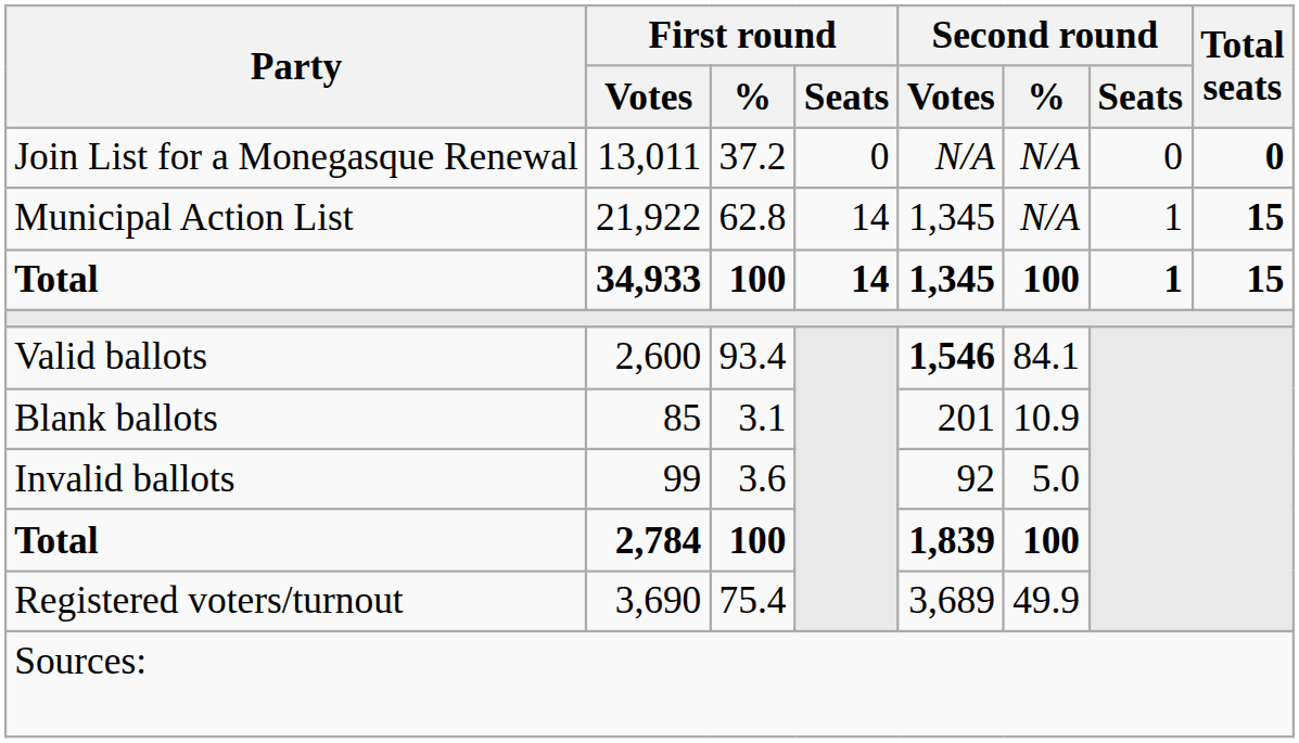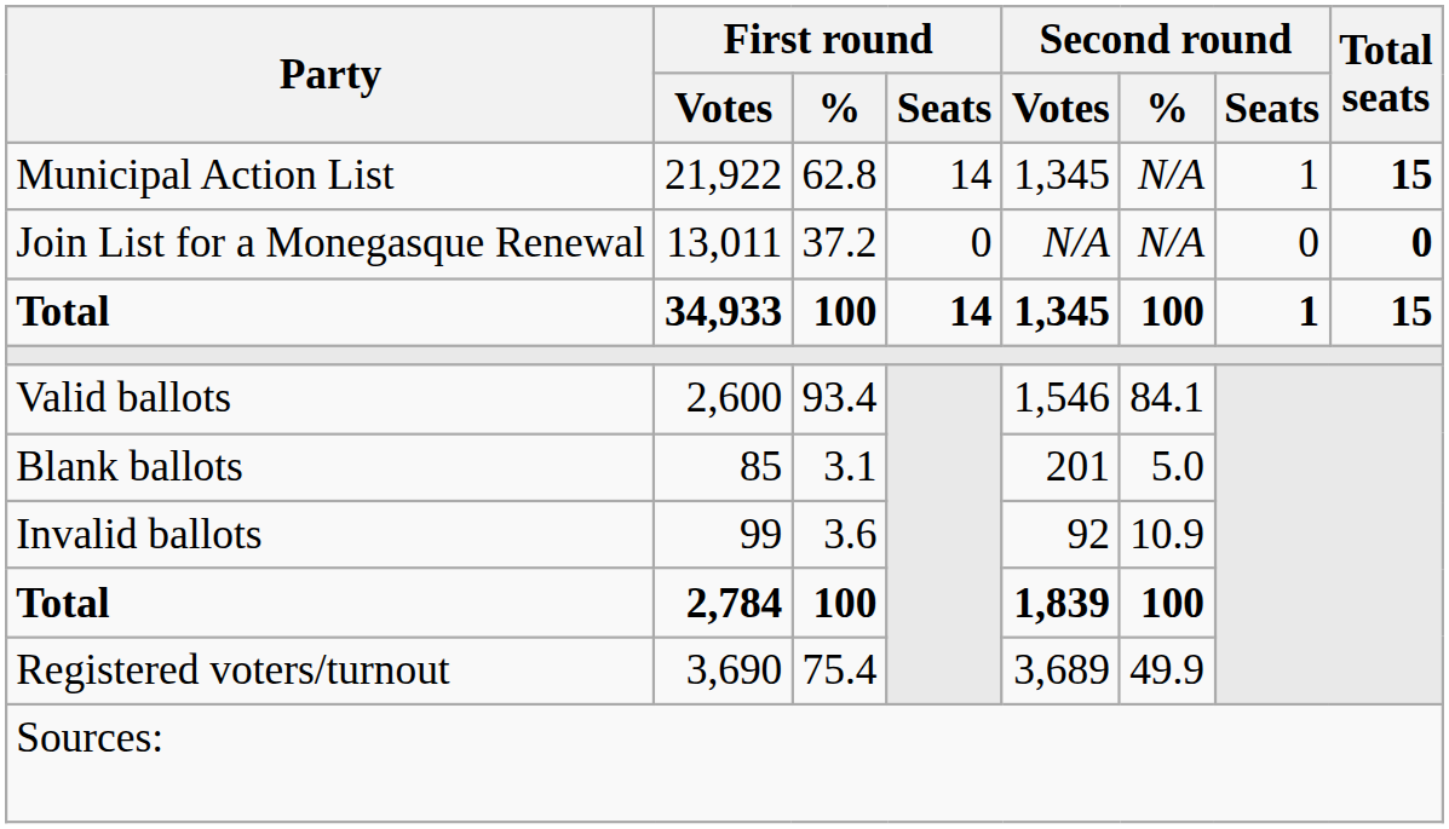rows swapped: Municipal Action List <-> Join List for a Monegasque Renewal
Valid ballots | Second round / Votes: bold -> normal
Blank ballots | Second round / %: 10.9 -> 5.0
Invalid ballots | Second round / %: 5.0 -> 10.9
